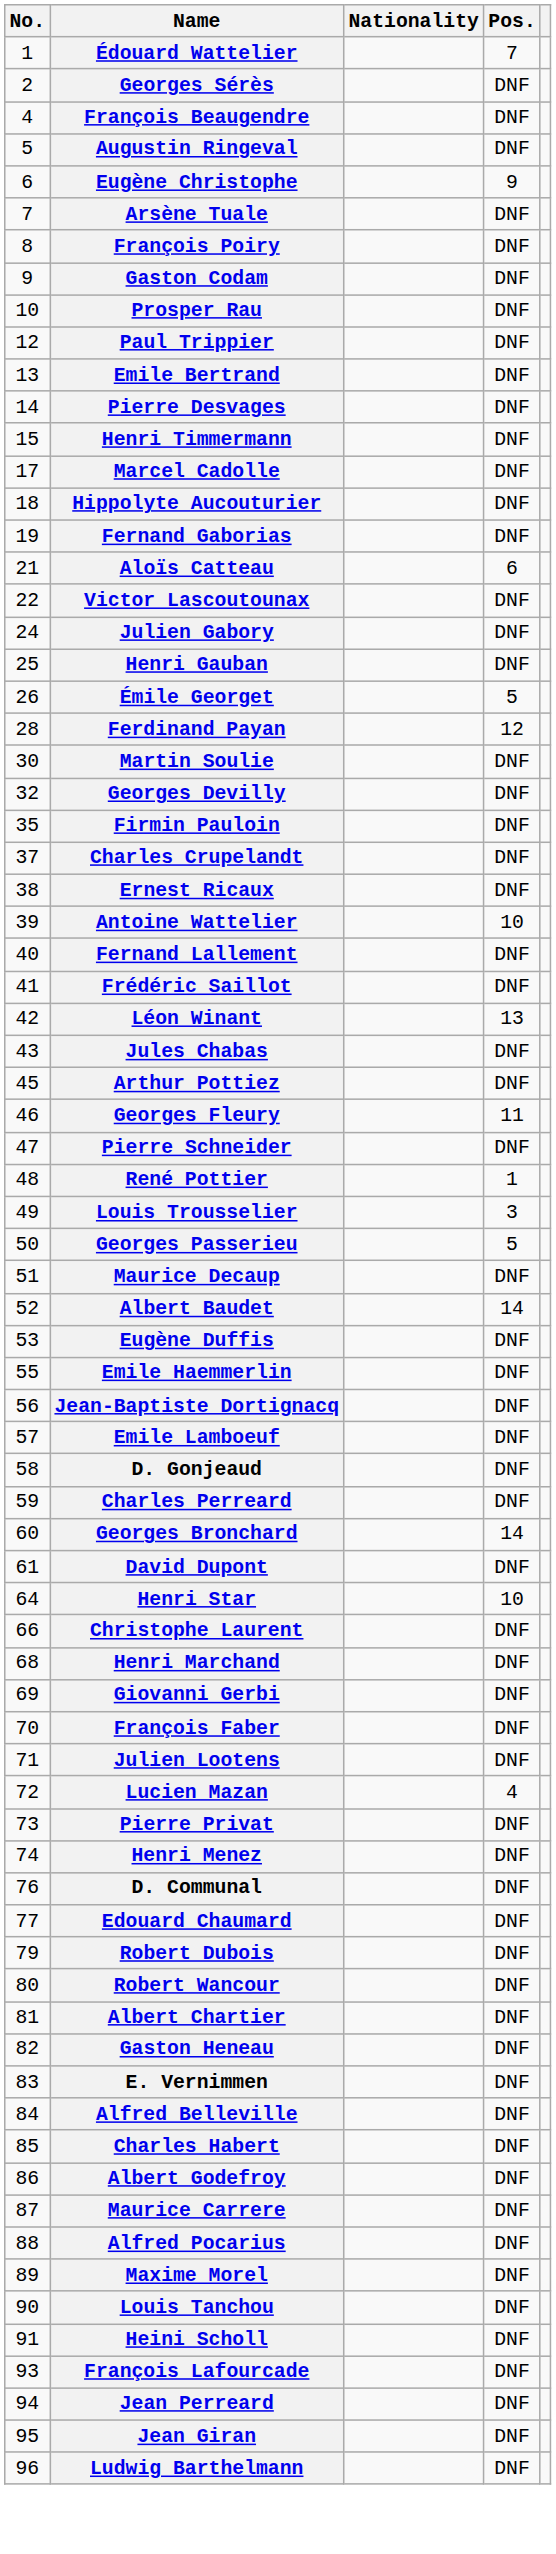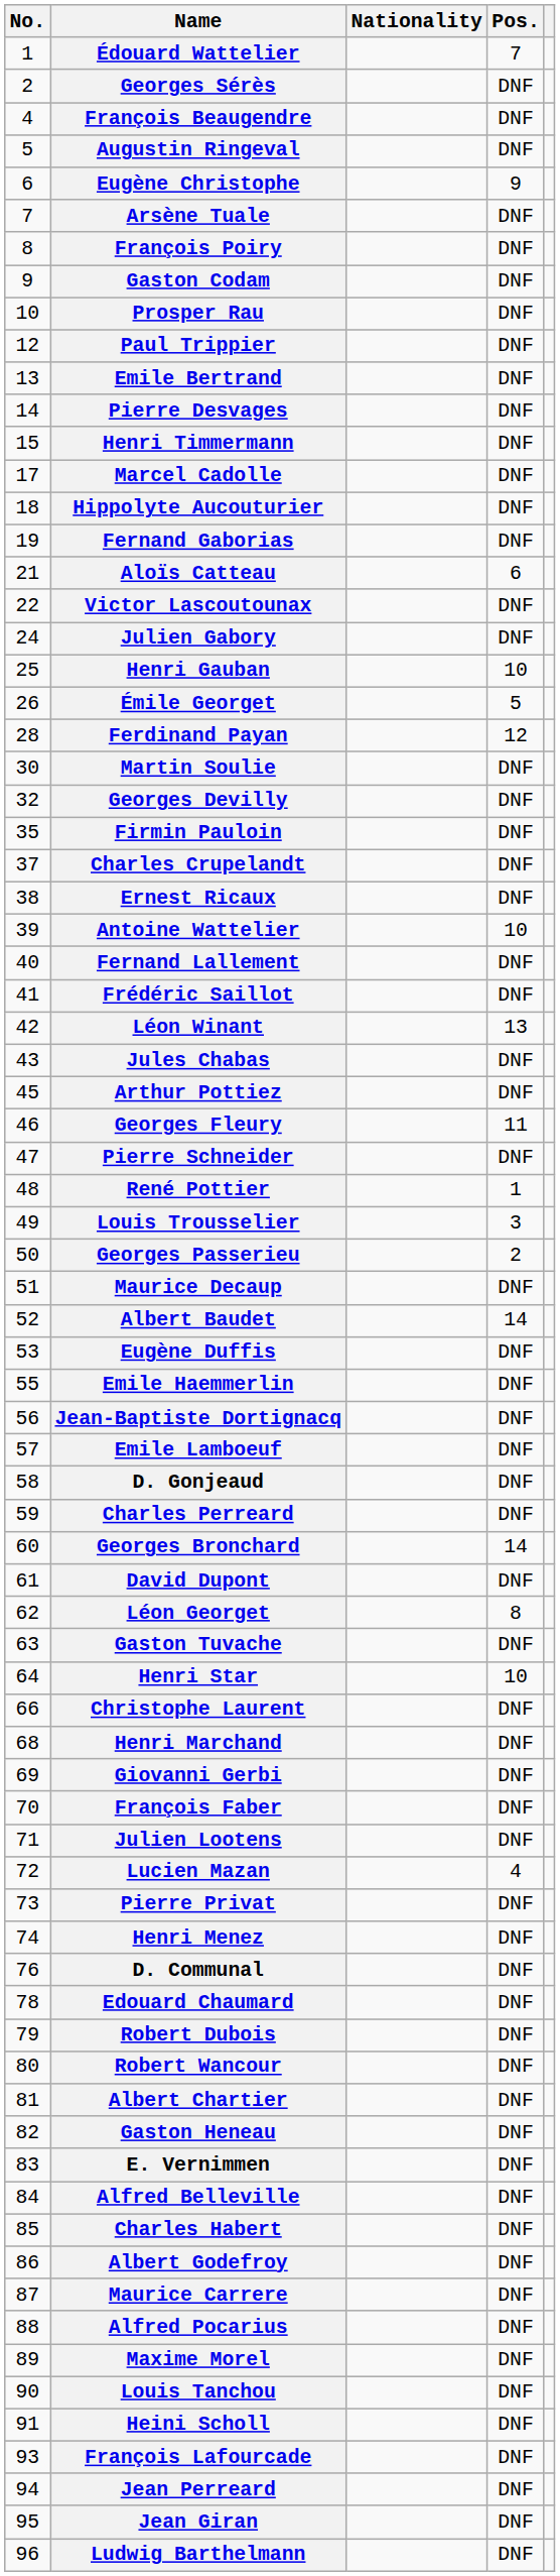Henri Gauban | Pos.: DNF -> 10
Georges Passerieu | Pos.: 5 -> 2
+ row: 62 | Léon Georget | 8
+ row: 63 | Gaston Tuvache | DNF
Edouard Chaumard | No.: 77 -> 78
